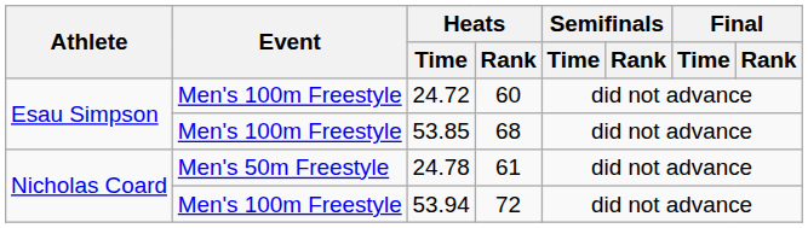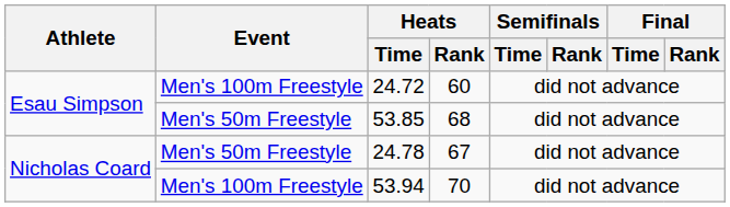53.85 | Event: Men's 100m Freestyle -> Men's 50m Freestyle
24.78 | Heats / Rank: 61 -> 67
53.94 | Heats / Rank: 72 -> 70
